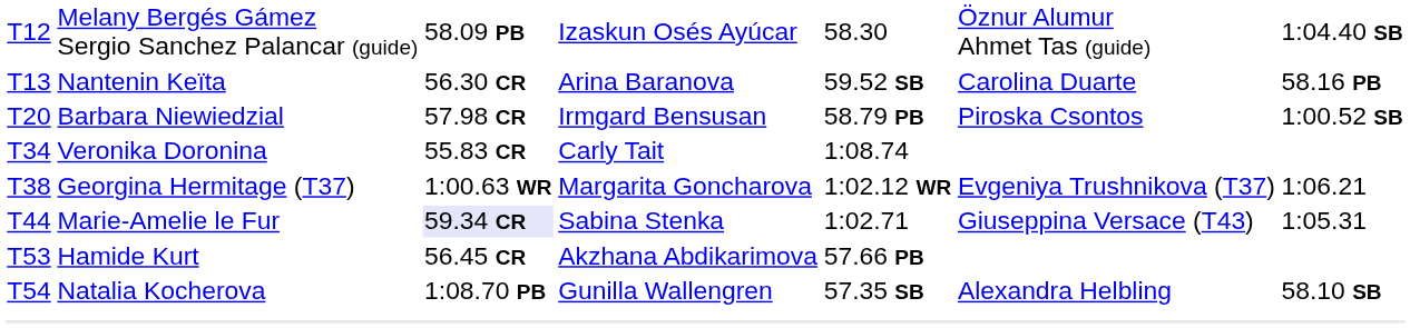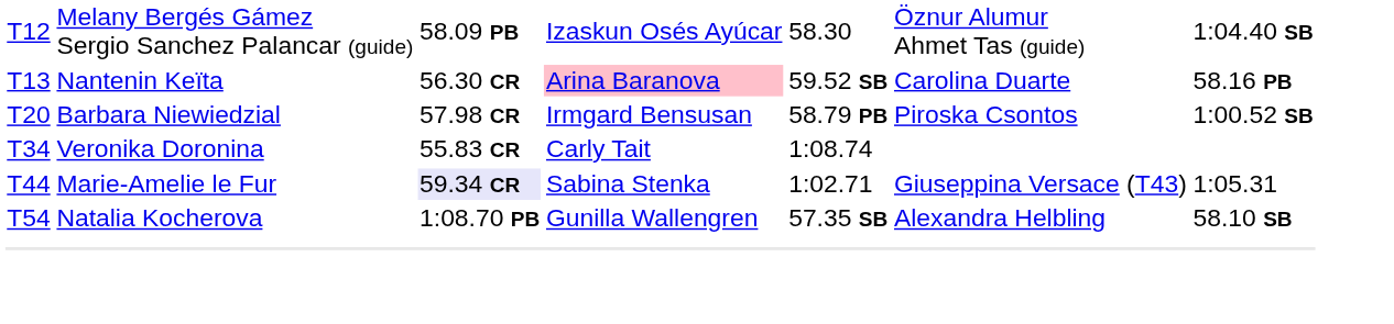T13 | column 4: no background -> pink background
- row: T38 | Georgina Hermitage (T37) | 1:00.63 WR | Margarita Goncharova | 1:02.12 WR | Evgeniya Trushnikova (T37) | 1:06.21
- row: T53 | Hamide Kurt | 56.45 CR | Akzhana Abdikarimova | 57.66 PB
